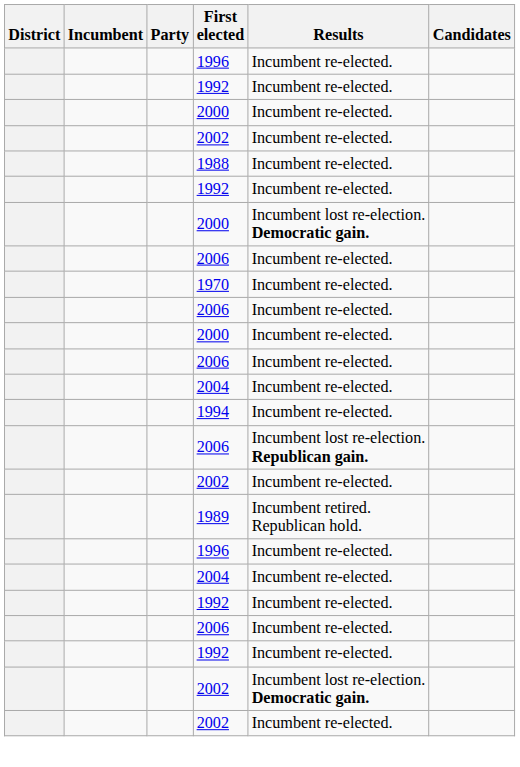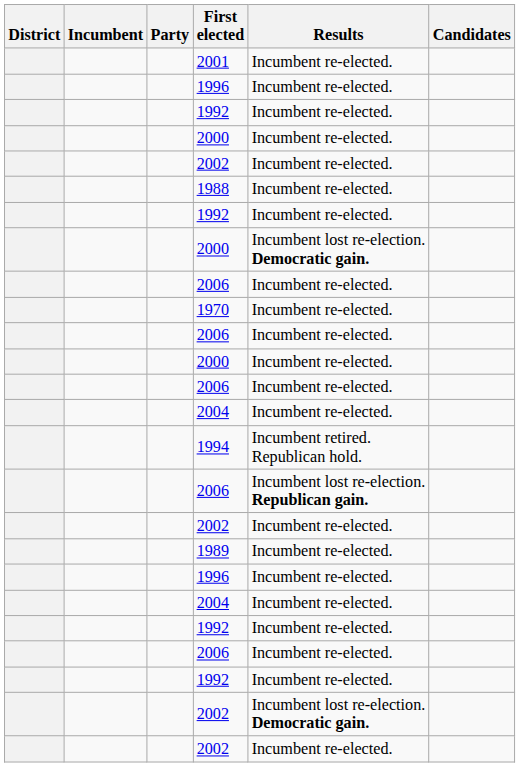+ row: 2001 | Incumbent re-elected.
1994 | Results: Incumbent re-elected. -> Incumbent retired. Republican hold.
1989 | Results: Incumbent retired. Republican hold. -> Incumbent re-elected.
